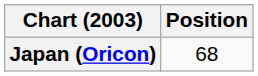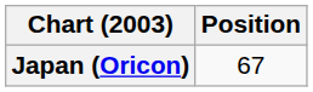Japan (Oricon) | Position: 68 -> 67
